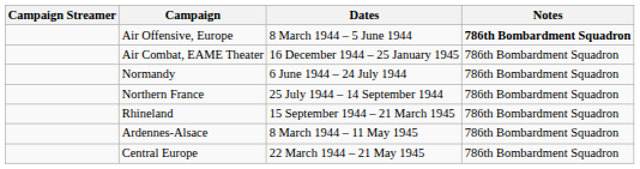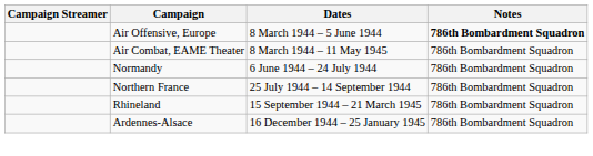Air Combat, EAME Theater | Dates: 16 December 1944 – 25 January 1945 -> 8 March 1944 – 11 May 1945
Ardennes-Alsace | Dates: 8 March 1944 – 11 May 1945 -> 16 December 1944 – 25 January 1945
- row: Central Europe | 22 March 1944 – 21 May 1945 | 786th Bombardment Squadron
